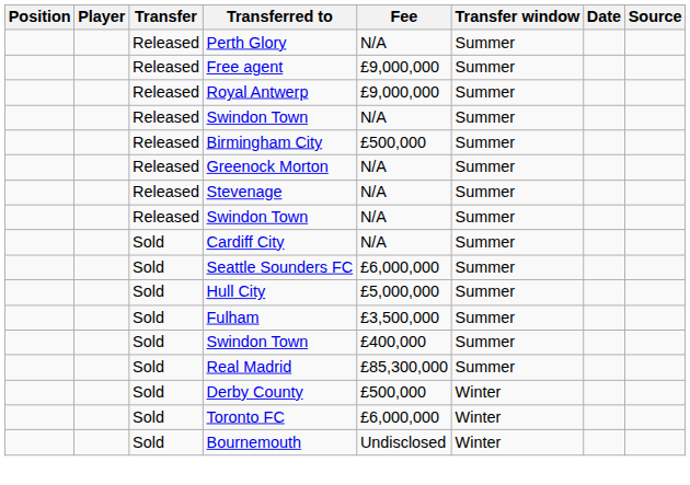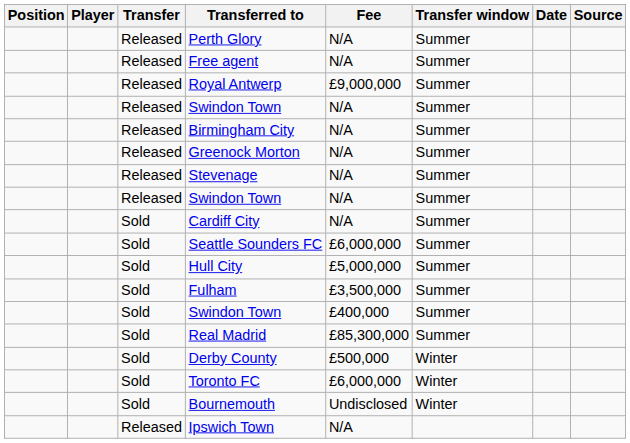Free agent | Fee: £9,000,000 -> N/A
Birmingham City | Fee: £500,000 -> N/A
+ row: Released | Ipswich Town | N/A
